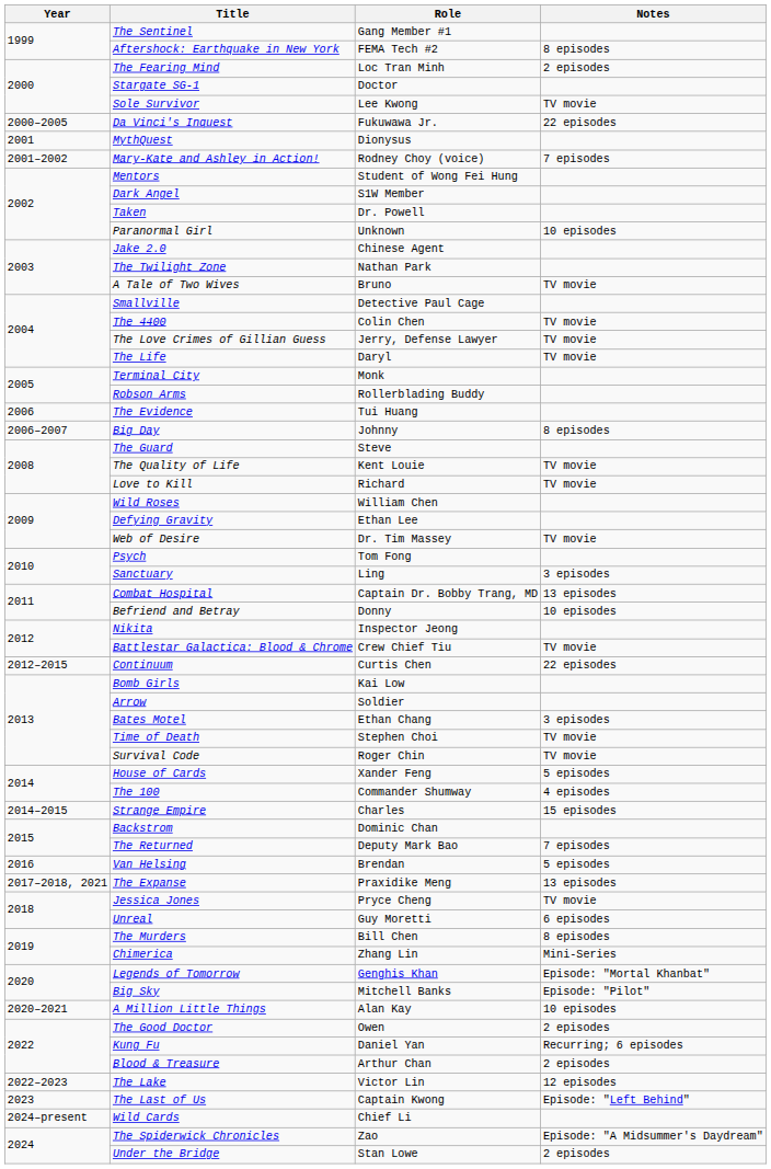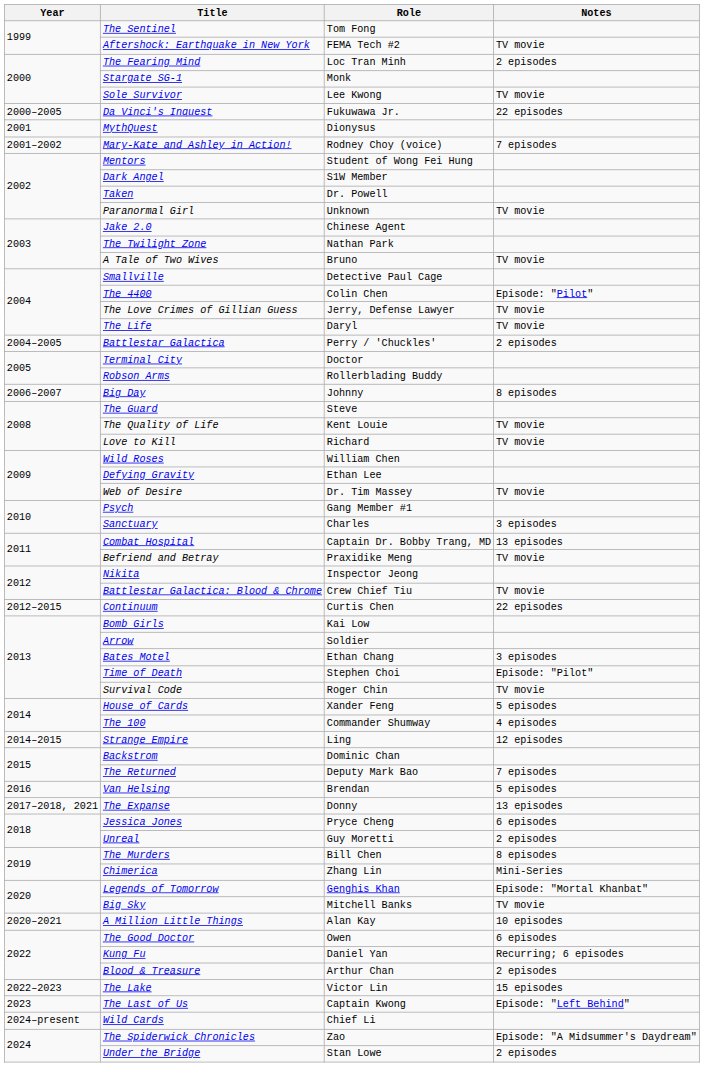The Sentinel | Role: Gang Member #1 -> Tom Fong
Aftershock: Earthquake in New York | Notes: 8 episodes -> TV movie
Stargate SG-1 | Role: Doctor -> Monk
Paranormal Girl | Notes: 10 episodes -> TV movie
The 4400 | Notes: TV movie -> Episode: "Pilot"
+ row: 2004–2005 | Battlestar Galactica | Perry / 'Chuckles' | 2 episodes
Terminal City | Role: Monk -> Doctor
- row: 2006 | The Evidence | Tui Huang
Psych | Role: Tom Fong -> Gang Member #1
Sanctuary | Role: Ling -> Charles
Befriend and Betray | Role: Donny -> Praxidike Meng
Befriend and Betray | Notes: 10 episodes -> TV movie
Time of Death | Notes: TV movie -> Episode: "Pilot"
Strange Empire | Role: Charles -> Ling
Strange Empire | Notes: 15 episodes -> 12 episodes
The Expanse | Role: Praxidike Meng -> Donny
Jessica Jones | Notes: TV movie -> 6 episodes
Unreal | Notes: 6 episodes -> 2 episodes
Big Sky | Notes: Episode: "Pilot" -> TV movie
The Good Doctor | Notes: 2 episodes -> 6 episodes
The Lake | Notes: 12 episodes -> 15 episodes
